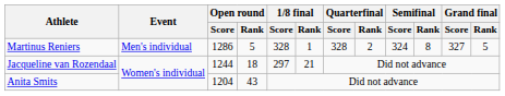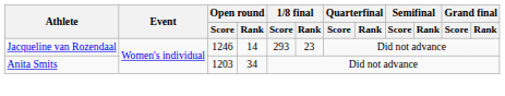- row: Martinus Reniers | Men's individual | 1286 | 5 | 328 | 1 | 328 | 2 | 324 | 8 | 327 | 5
Jacqueline van Rozendaal | Open round / Score: 1244 -> 1246
Jacqueline van Rozendaal | Open round / Rank: 18 -> 14
Jacqueline van Rozendaal | 1/8 final / Score: 297 -> 293
Jacqueline van Rozendaal | 1/8 final / Rank: 21 -> 23
Anita Smits | Open round / Score: 1204 -> 1203
Anita Smits | Open round / Rank: 43 -> 34
